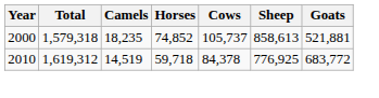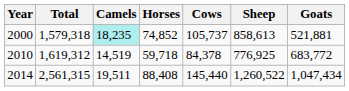2000 | Camels: no background -> paleturquoise background
+ row: 2014 | 2,561,315 | 19,511 | 88,408 | 145,440 | 1,260,522 | 1,047,434
